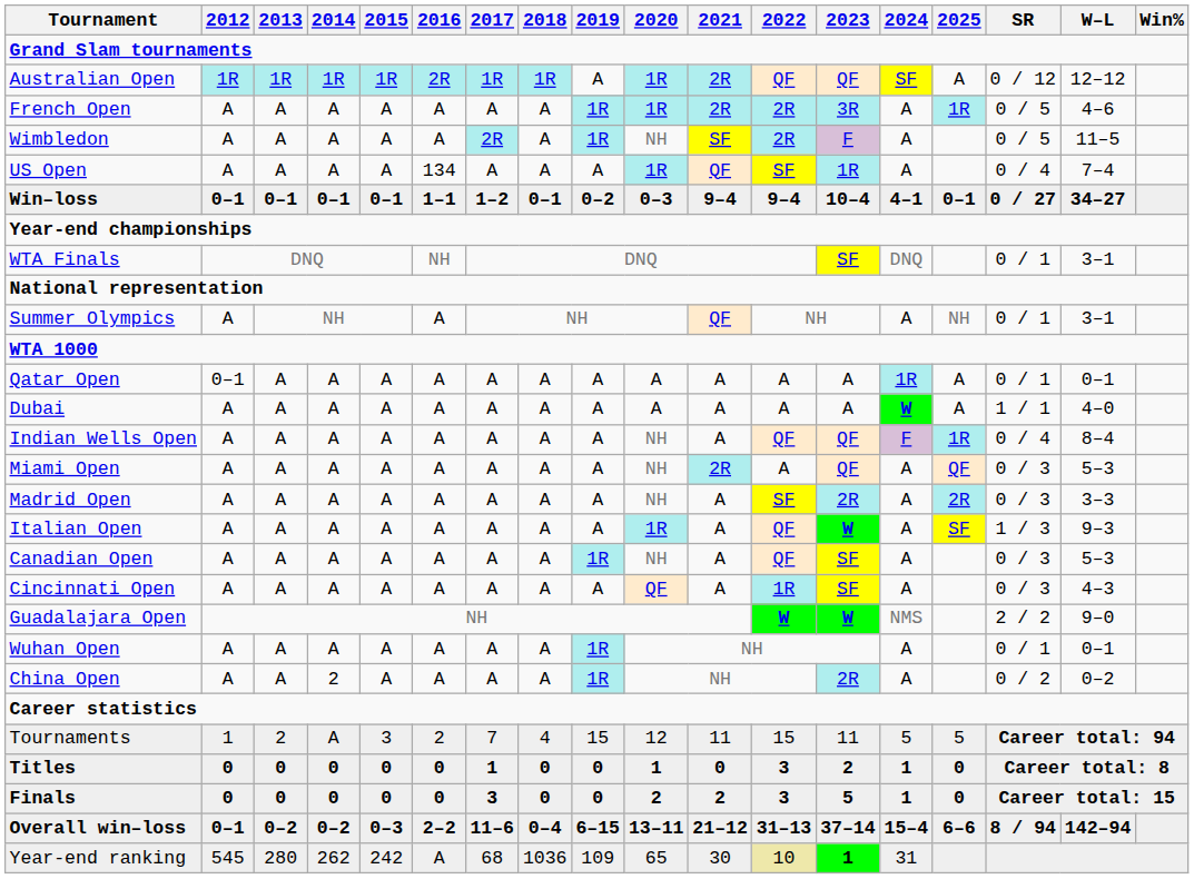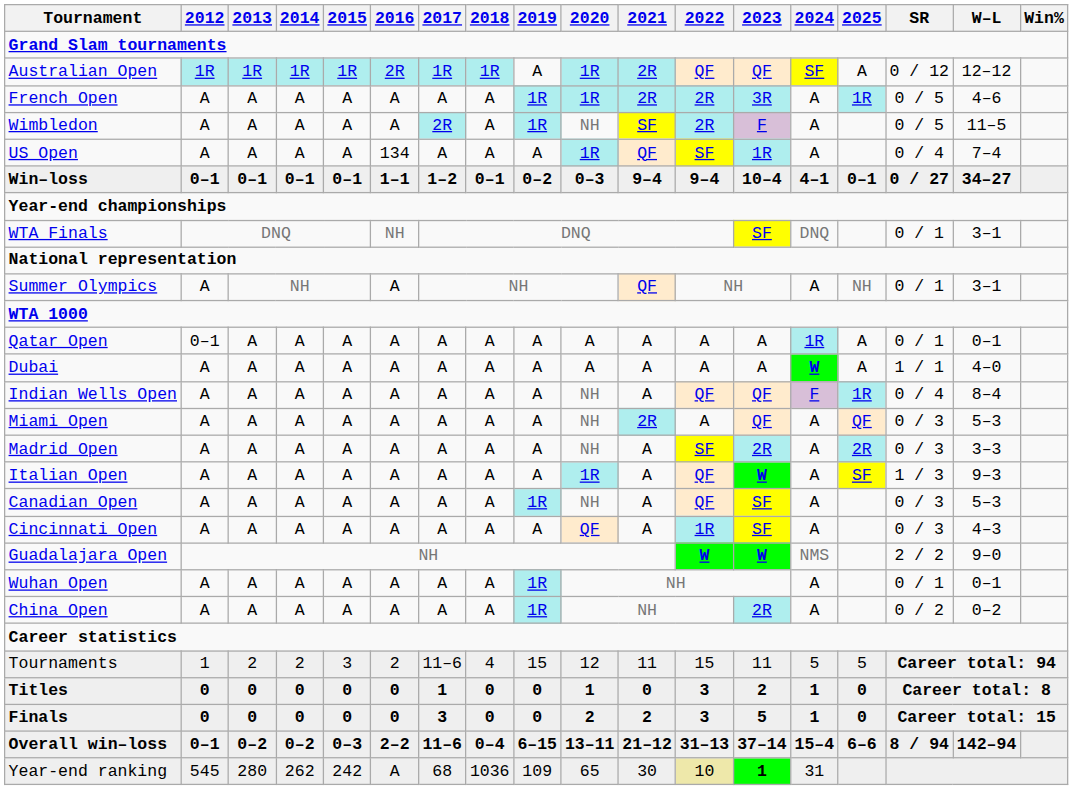China Open | 2014: 2 -> A
Tournaments | 2014: A -> 2
Tournaments | 2017: 7 -> 11–6
